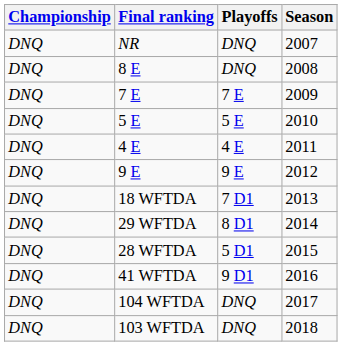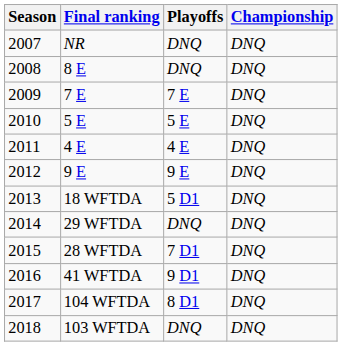columns swapped: Season <-> Championship
18 WFTDA | Playoffs: 7 D1 -> 5 D1
29 WFTDA | Playoffs: 8 D1 -> DNQ
28 WFTDA | Playoffs: 5 D1 -> 7 D1
104 WFTDA | Playoffs: DNQ -> 8 D1
